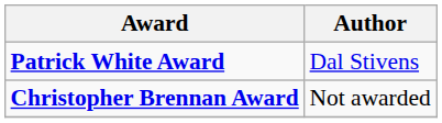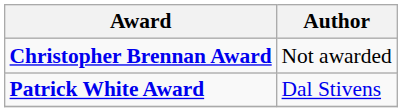rows swapped: Christopher Brennan Award <-> Patrick White Award
